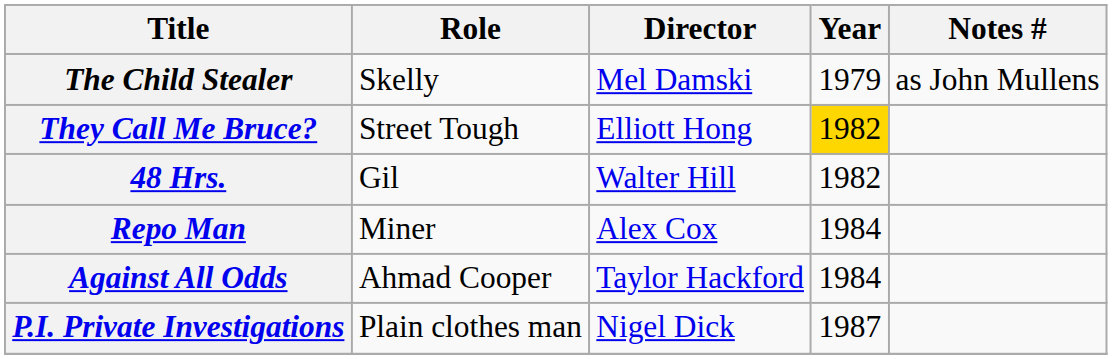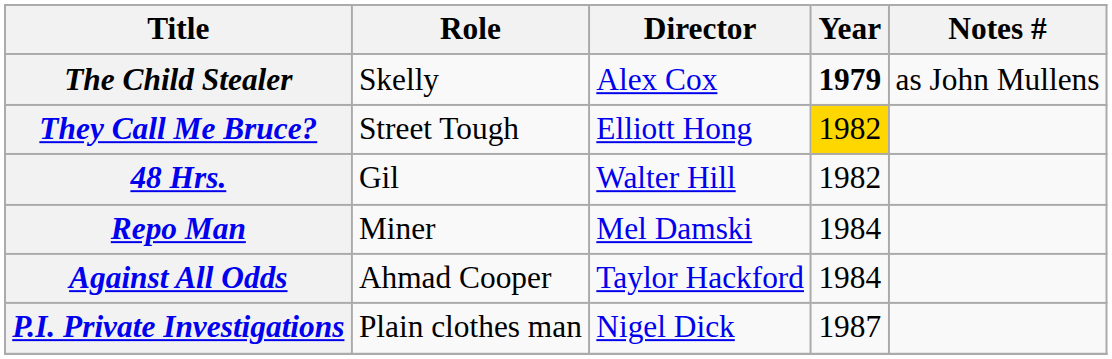The Child Stealer | Director: Mel Damski -> Alex Cox
The Child Stealer | Year: normal -> bold
Repo Man | Director: Alex Cox -> Mel Damski
